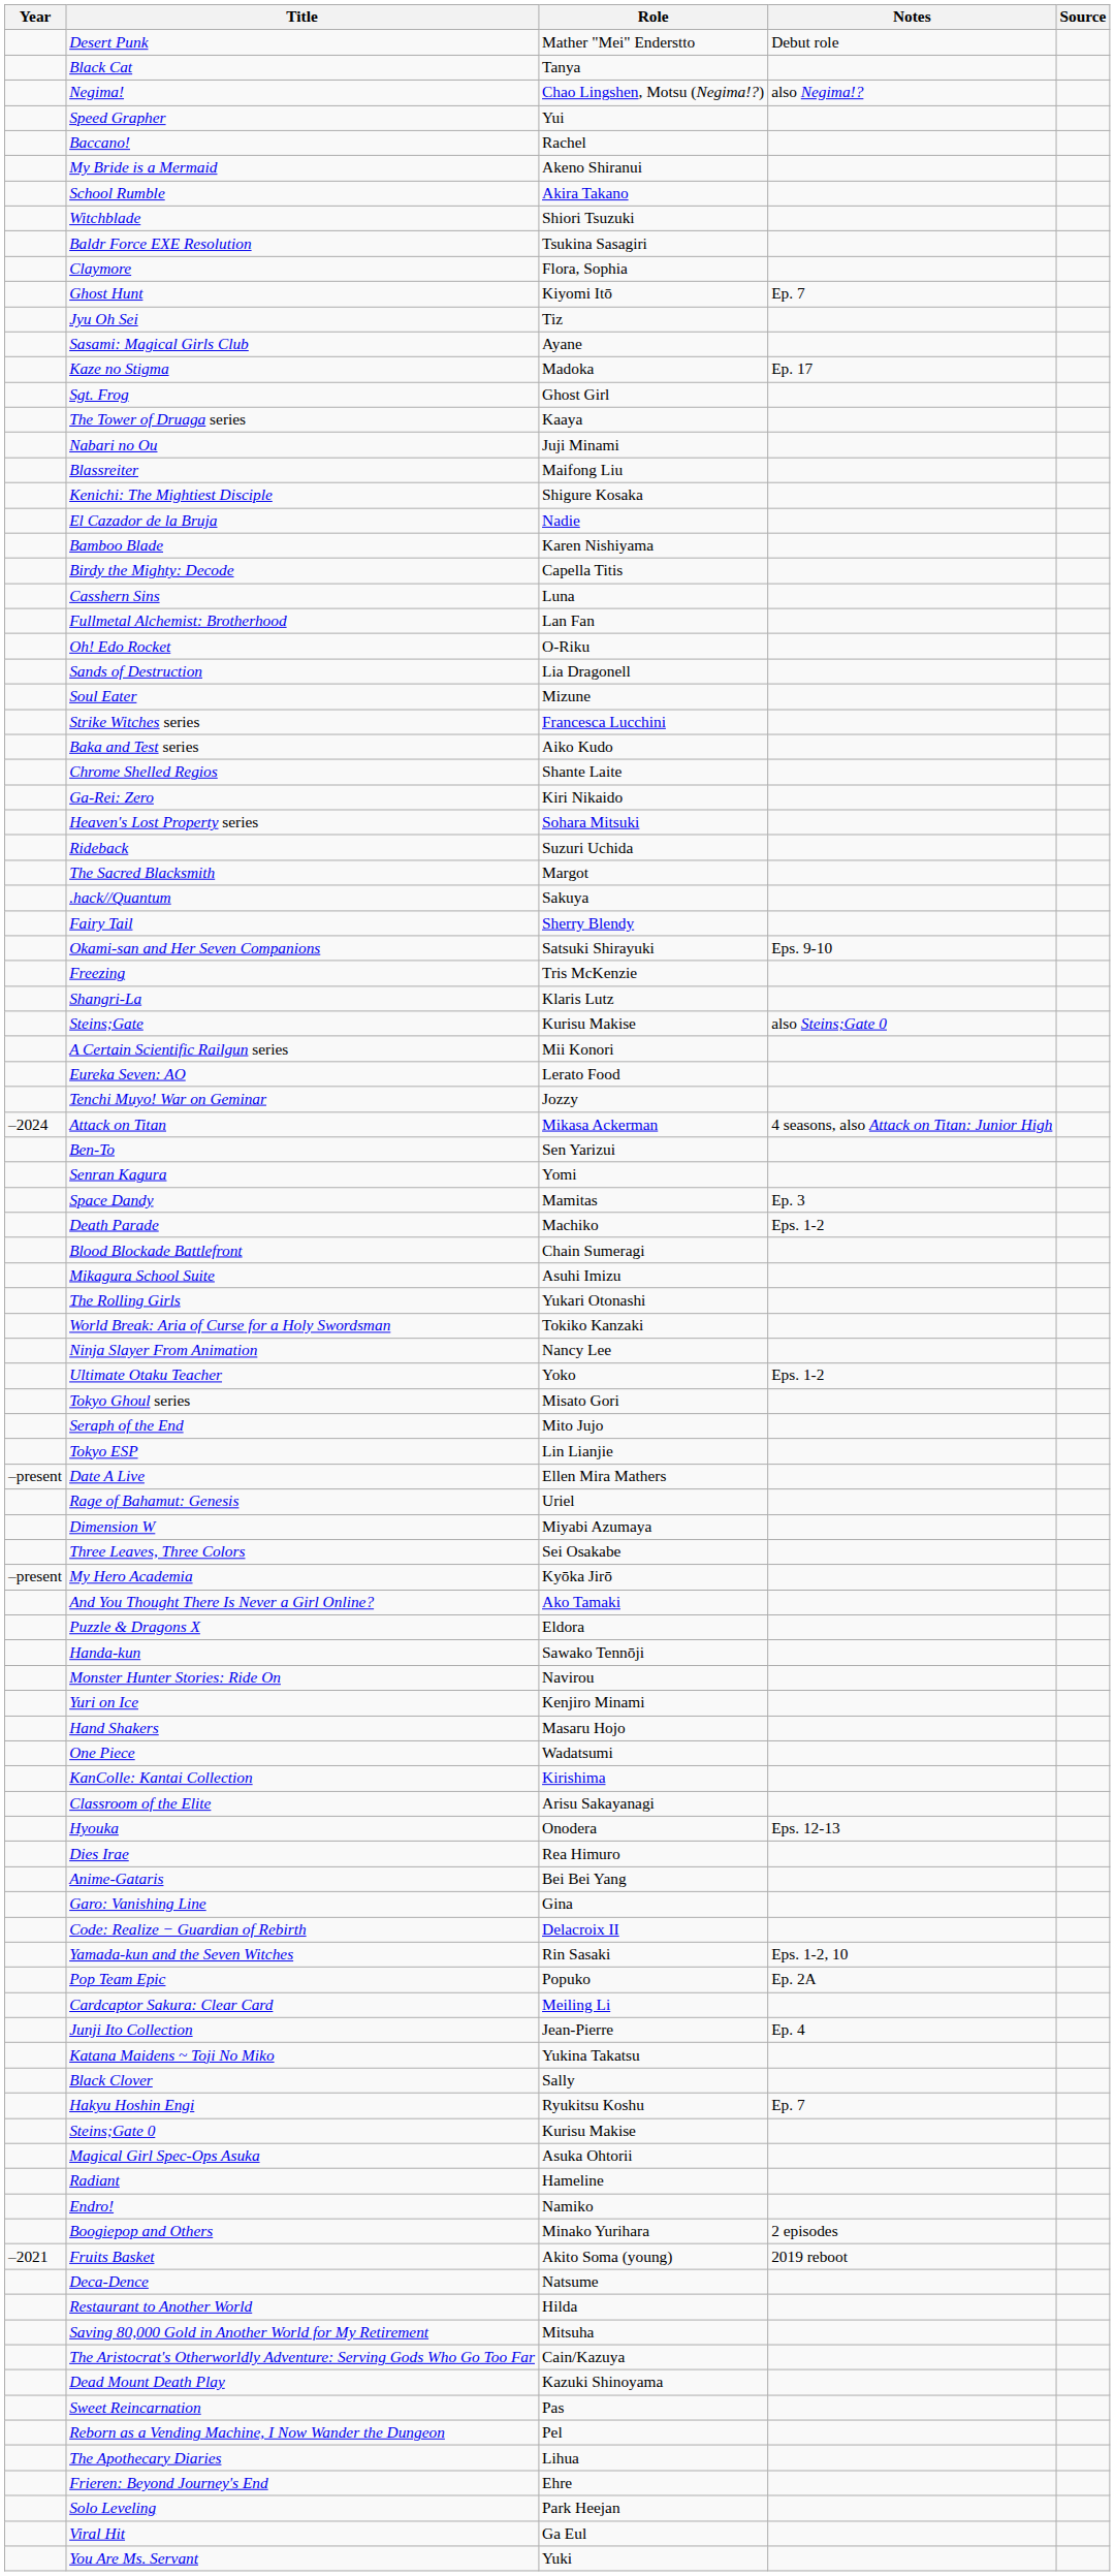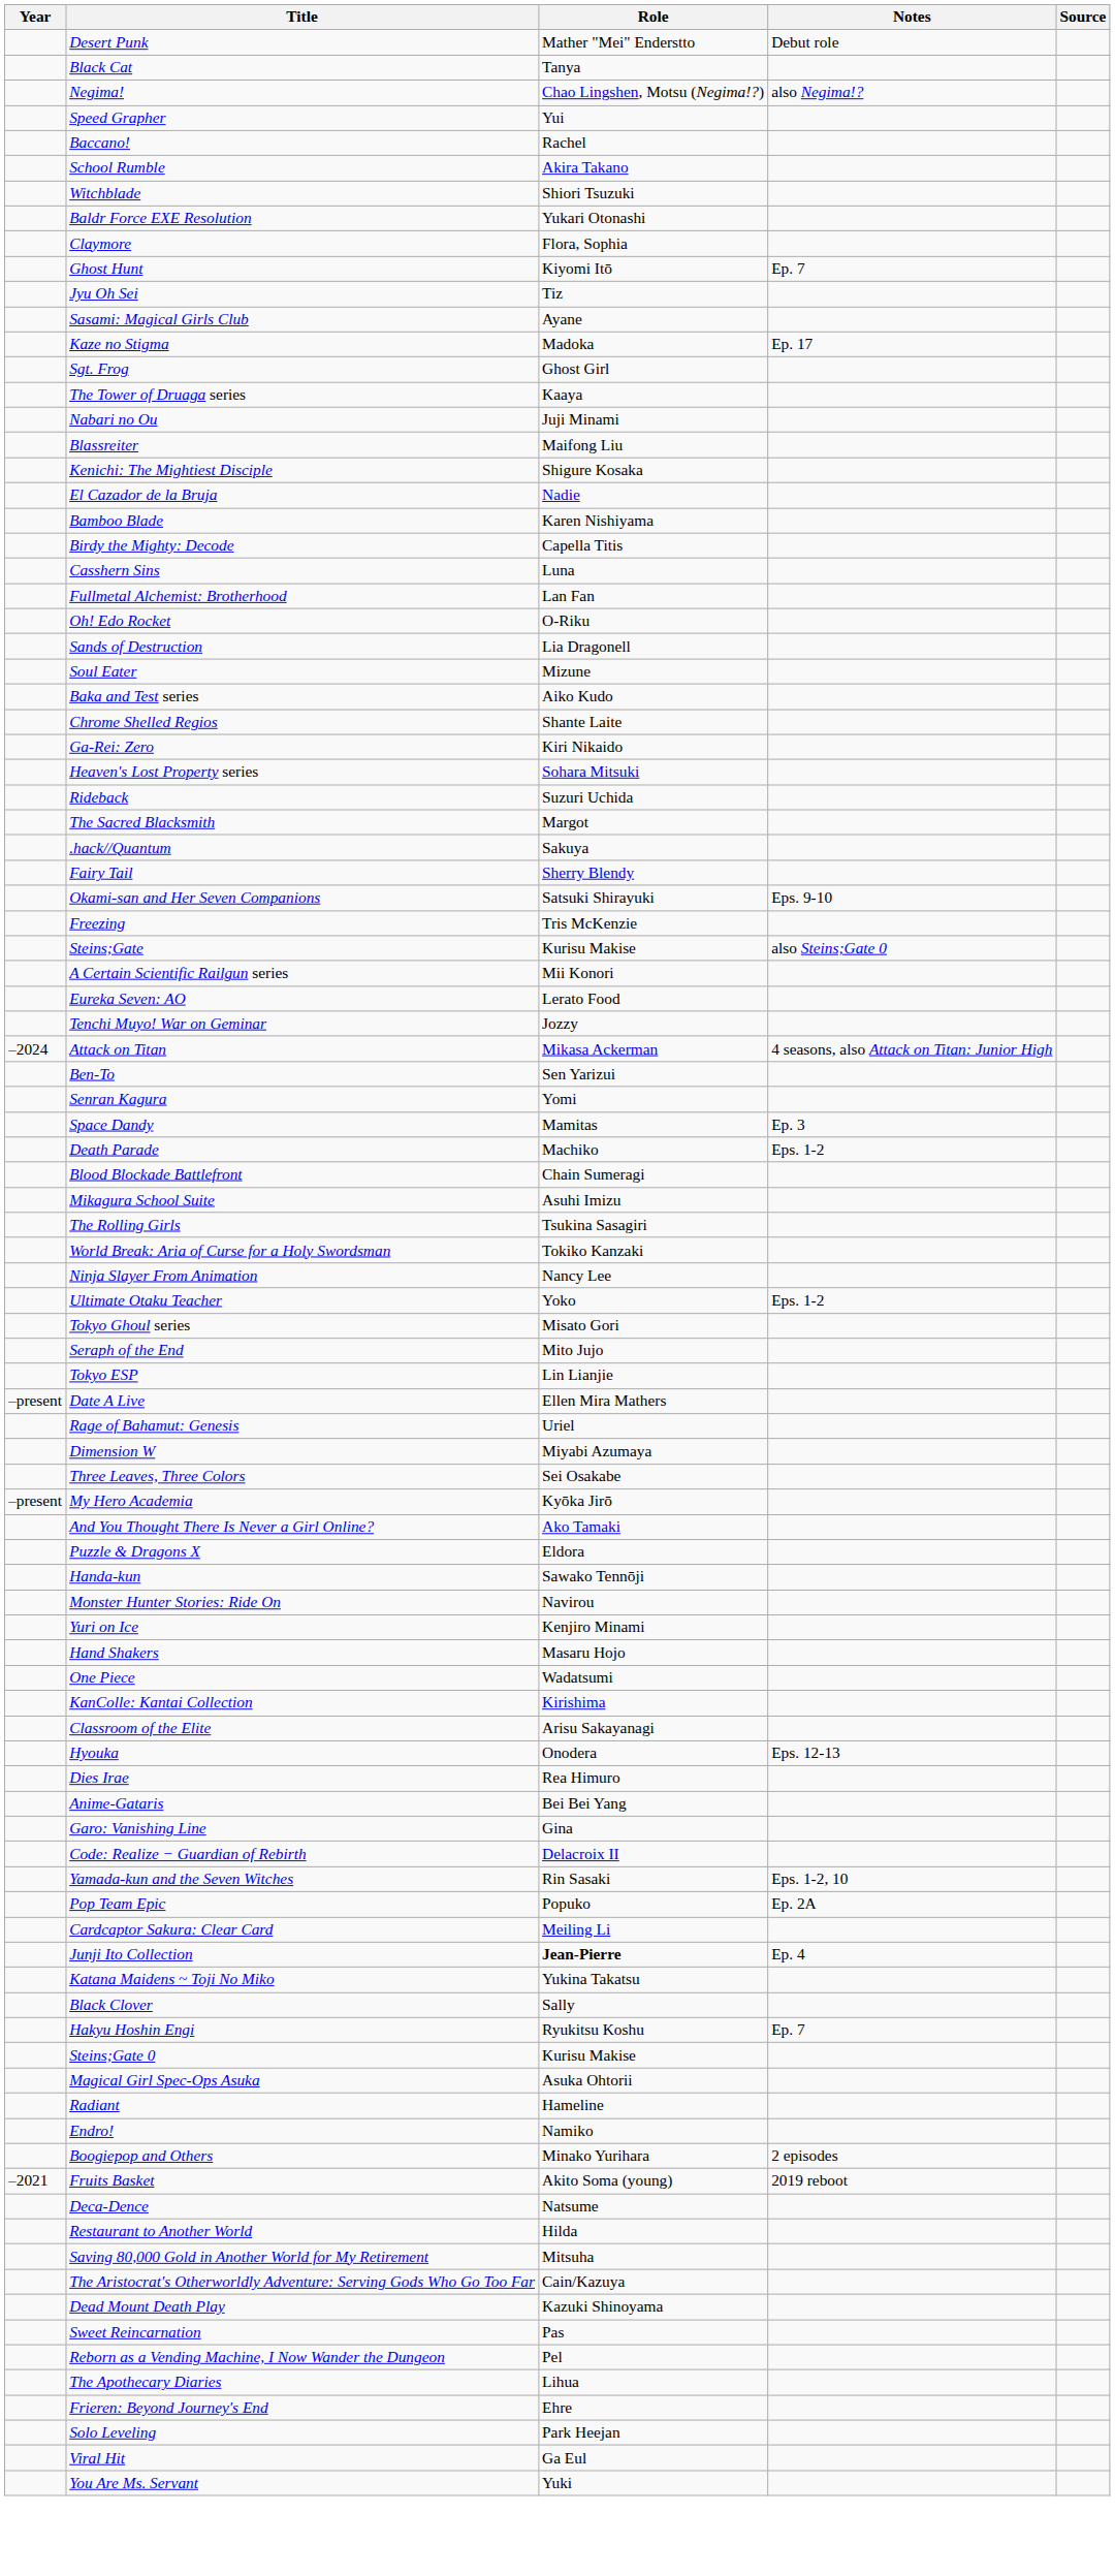- row: My Bride is a Mermaid | Akeno Shiranui
Baldr Force EXE Resolution | Role: Tsukina Sasagiri -> Yukari Otonashi
- row: Strike Witches series | Francesca Lucchini
- row: Shangri-La | Klaris Lutz
The Rolling Girls | Role: Yukari Otonashi -> Tsukina Sasagiri
Junji Ito Collection | Role: normal -> bold
